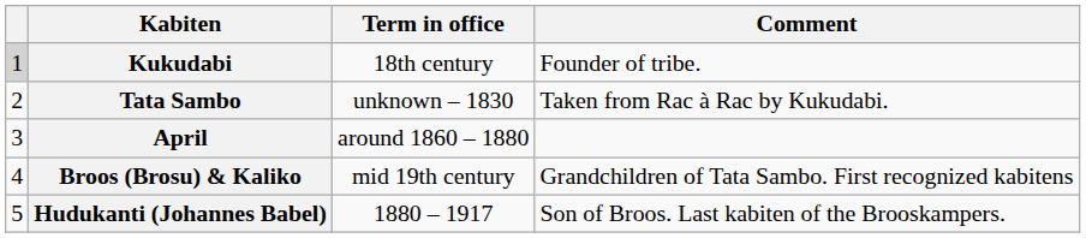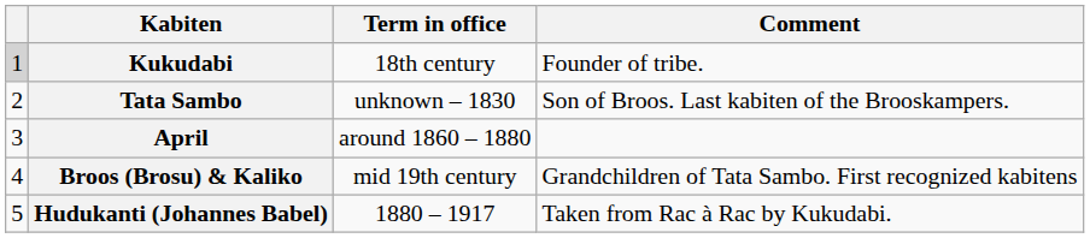Tata Sambo | Comment: Taken from Rac à Rac by Kukudabi. -> Son of Broos. Last kabiten of the Brooskampers.
Hudukanti (Johannes Babel) | Comment: Son of Broos. Last kabiten of the Brooskampers. -> Taken from Rac à Rac by Kukudabi.
